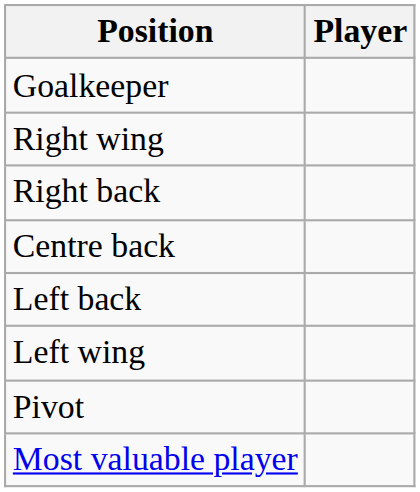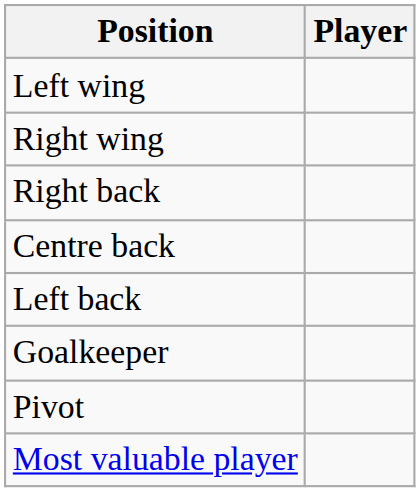rows swapped: Goalkeeper <-> Left wing
